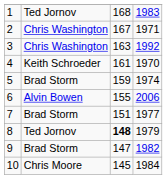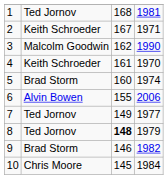1 | column 4: 1983 -> 1981
2 | column 2: Chris Washington -> Keith Schroeder
3 | column 2: Chris Washington -> Malcolm Goodwin
3 | column 3: 163 -> 162
3 | column 4: 1992 -> 1990
5 | column 3: 159 -> 160
7 | column 2: Brad Storm -> Ted Jornov
7 | column 3: 151 -> 149
9 | column 3: 147 -> 146
